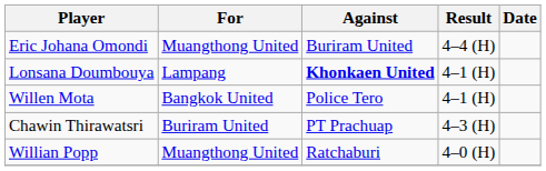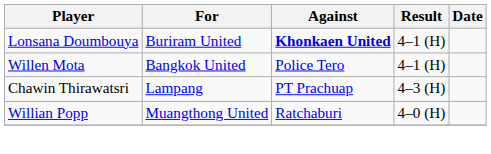- row: Eric Johana Omondi | Muangthong United | Buriram United | 4–4 (H)
Lonsana Doumbouya | For: Lampang -> Buriram United
Chawin Thirawatsri | For: Buriram United -> Lampang
